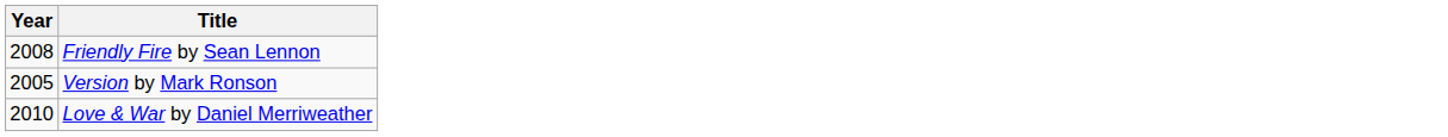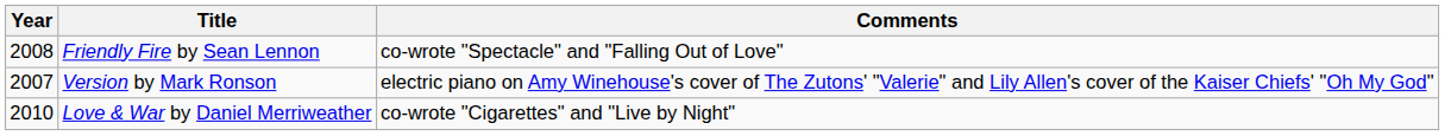+ column: Comments | co-wrote "Spectacle" and "Falling Out of Love" | electric piano on Amy Winehouse's cover of The Zutons' "Valerie" and Lily Allen's cover of the Kaiser Chiefs' "Oh My God" | co-wrote "Cigarettes" and "Live by Night"
Version by Mark Ronson | Year: 2005 -> 2007
